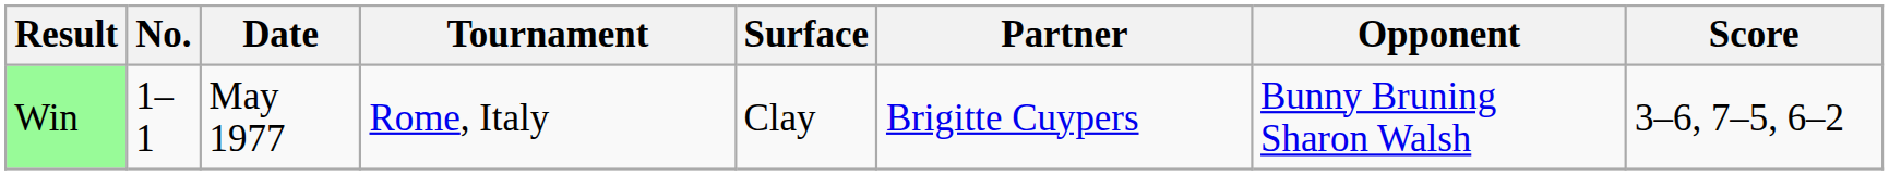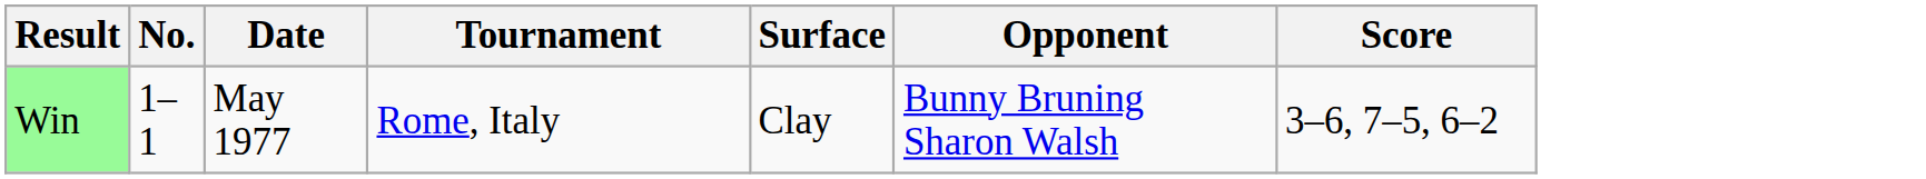- column: Partner | Brigitte Cuypers
